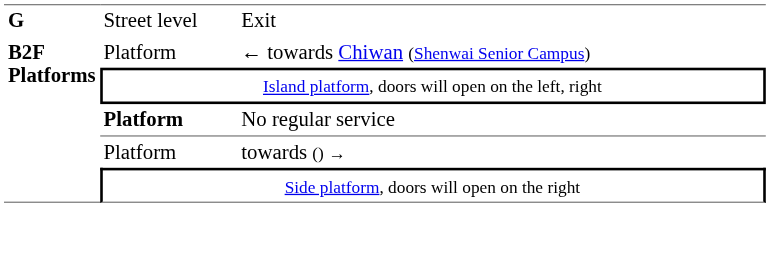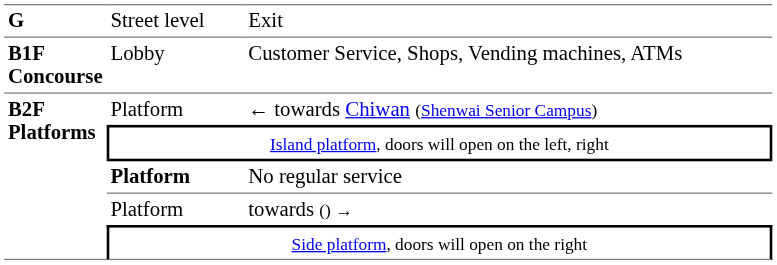+ row: B1F Concourse | Lobby | Customer Service, Shops, Vending machines, ATMs
